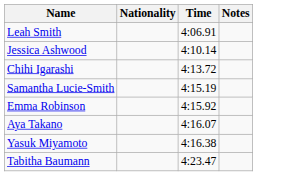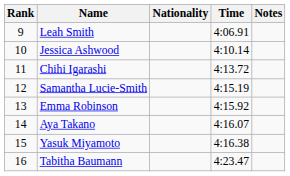+ column: Rank | 9 | 10 | 11 | 12 | 13 | 14 | 15 | 16
